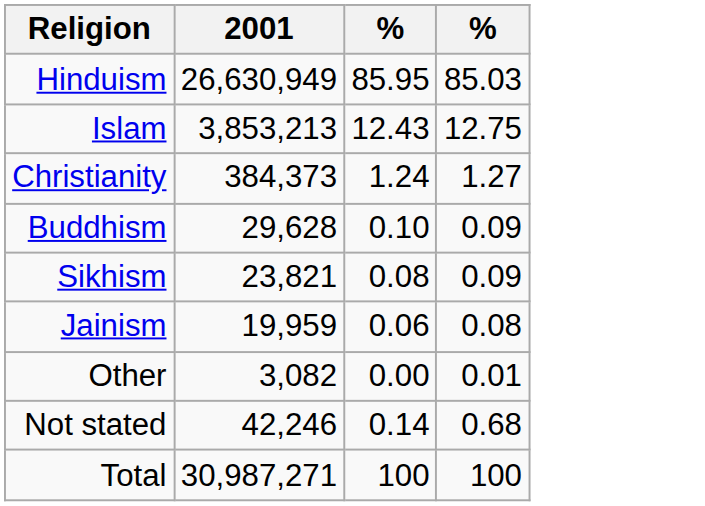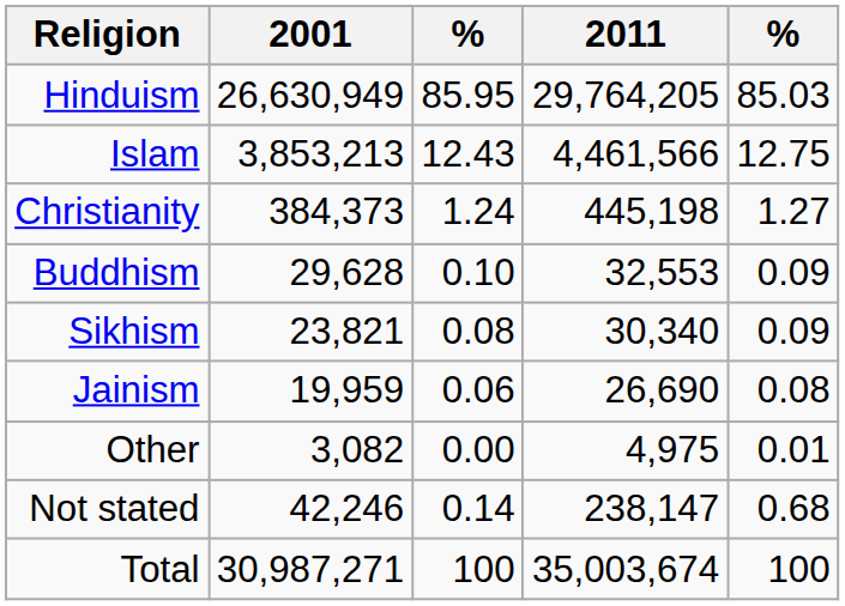+ column: 2011 | 29,764,205 | 4,461,566 | 445,198 | 32,553 | 30,340 | 26,690 | 4,975 | 238,147 | 35,003,674
